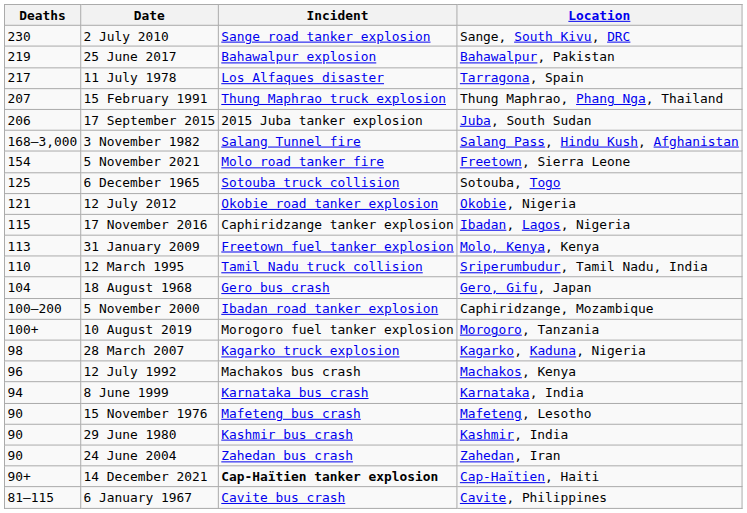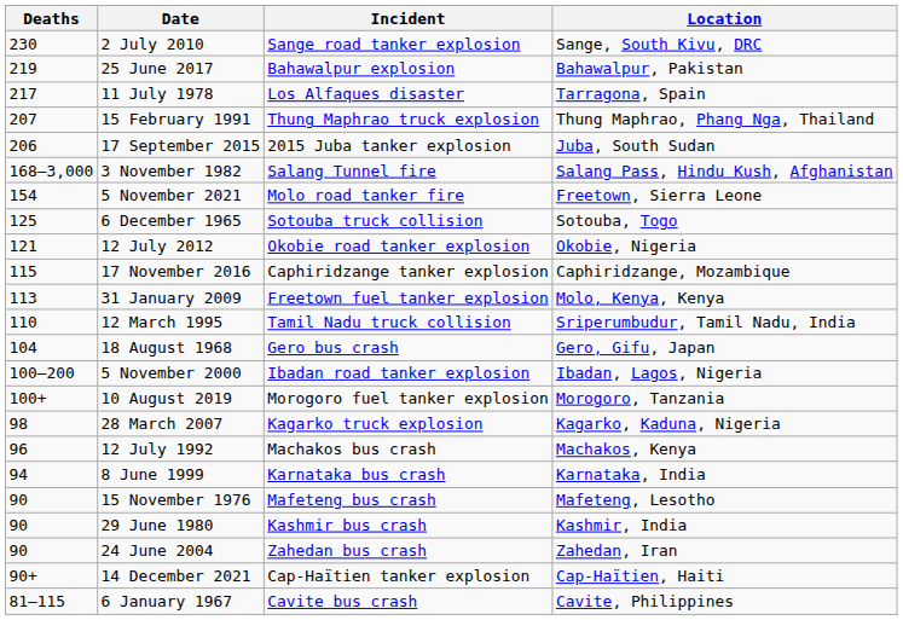17 November 2016 | Location: Ibadan, Lagos, Nigeria -> Caphiridzange, Mozambique
5 November 2000 | Location: Caphiridzange, Mozambique -> Ibadan, Lagos, Nigeria
14 December 2021 | Incident: bold -> normal
